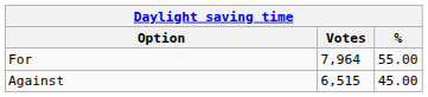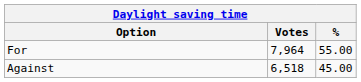Against | Votes: 6,515 -> 6,518
